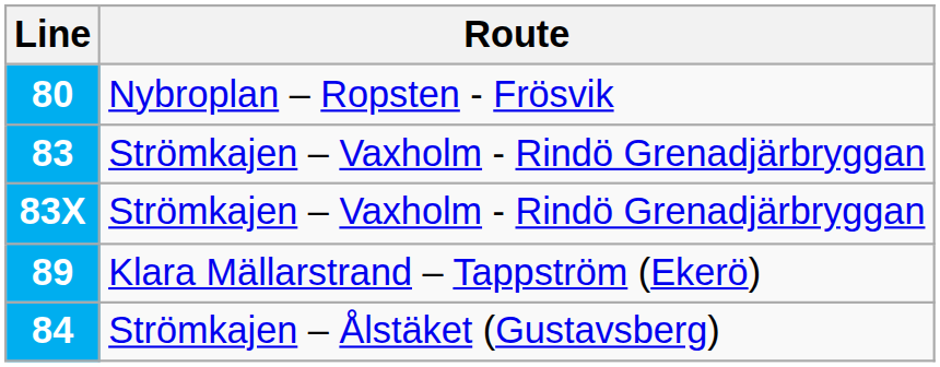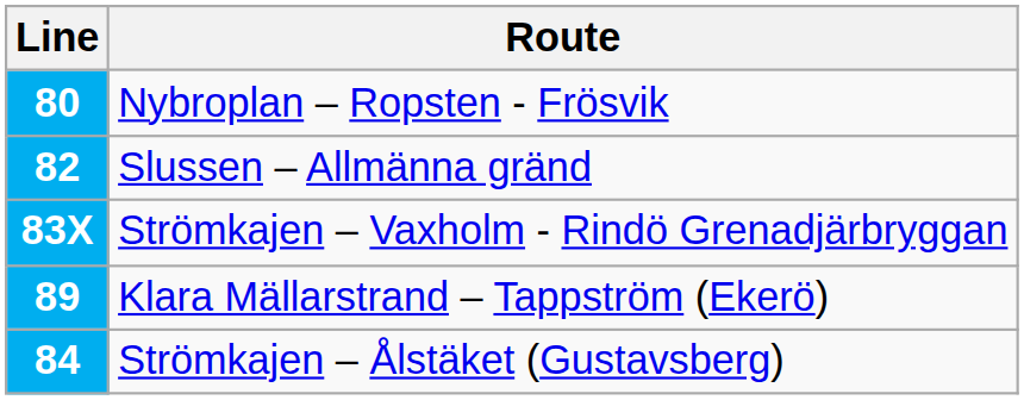+ row: 82 | Slussen – Allmänna gränd
- row: 83 | Strömkajen – Vaxholm - Rindö Grenadjärbryggan
